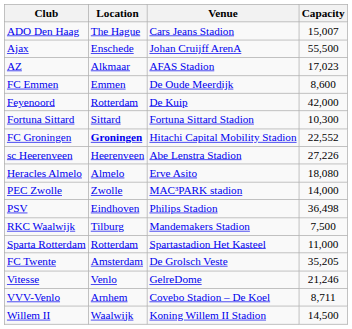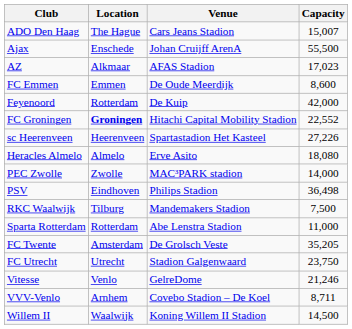- row: Fortuna Sittard | Sittard | Fortuna Sittard Stadion | 10,300
sc Heerenveen | Venue: Abe Lenstra Stadion -> Spartastadion Het Kasteel
Sparta Rotterdam | Venue: Spartastadion Het Kasteel -> Abe Lenstra Stadion
+ row: FC Utrecht | Utrecht | Stadion Galgenwaard | 23,750
